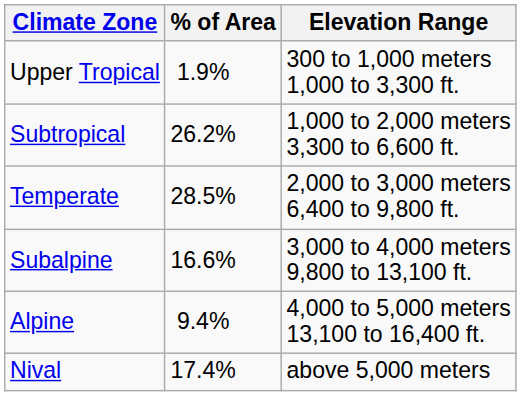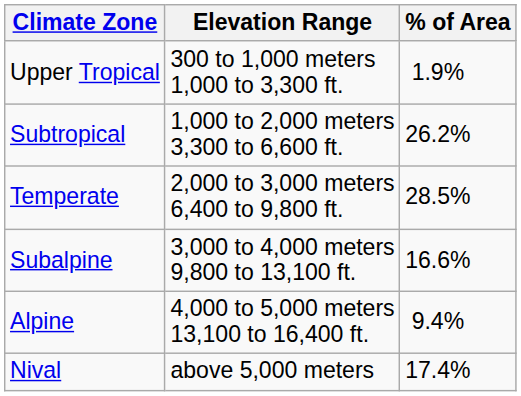columns swapped: Elevation Range <-> % of Area
